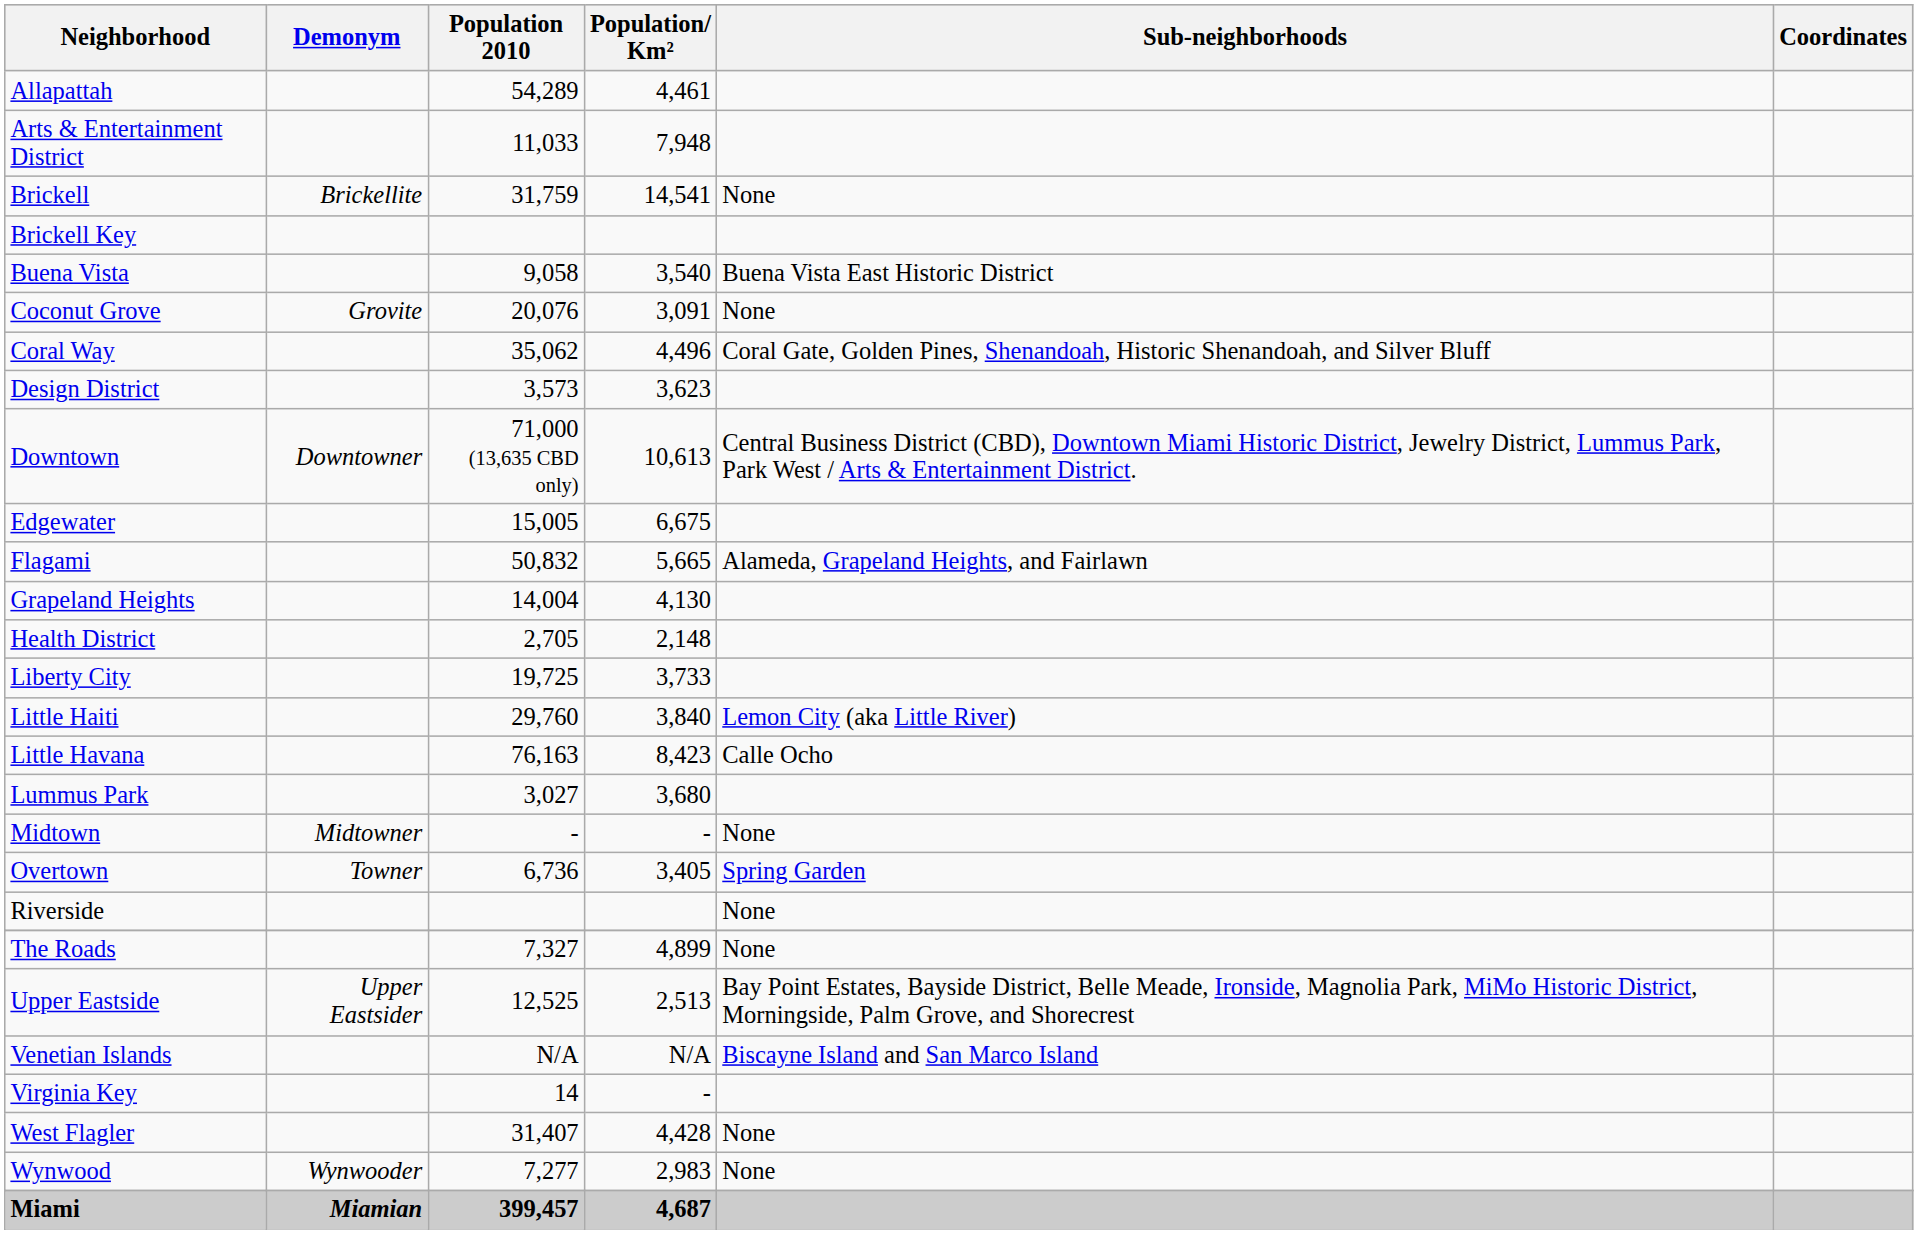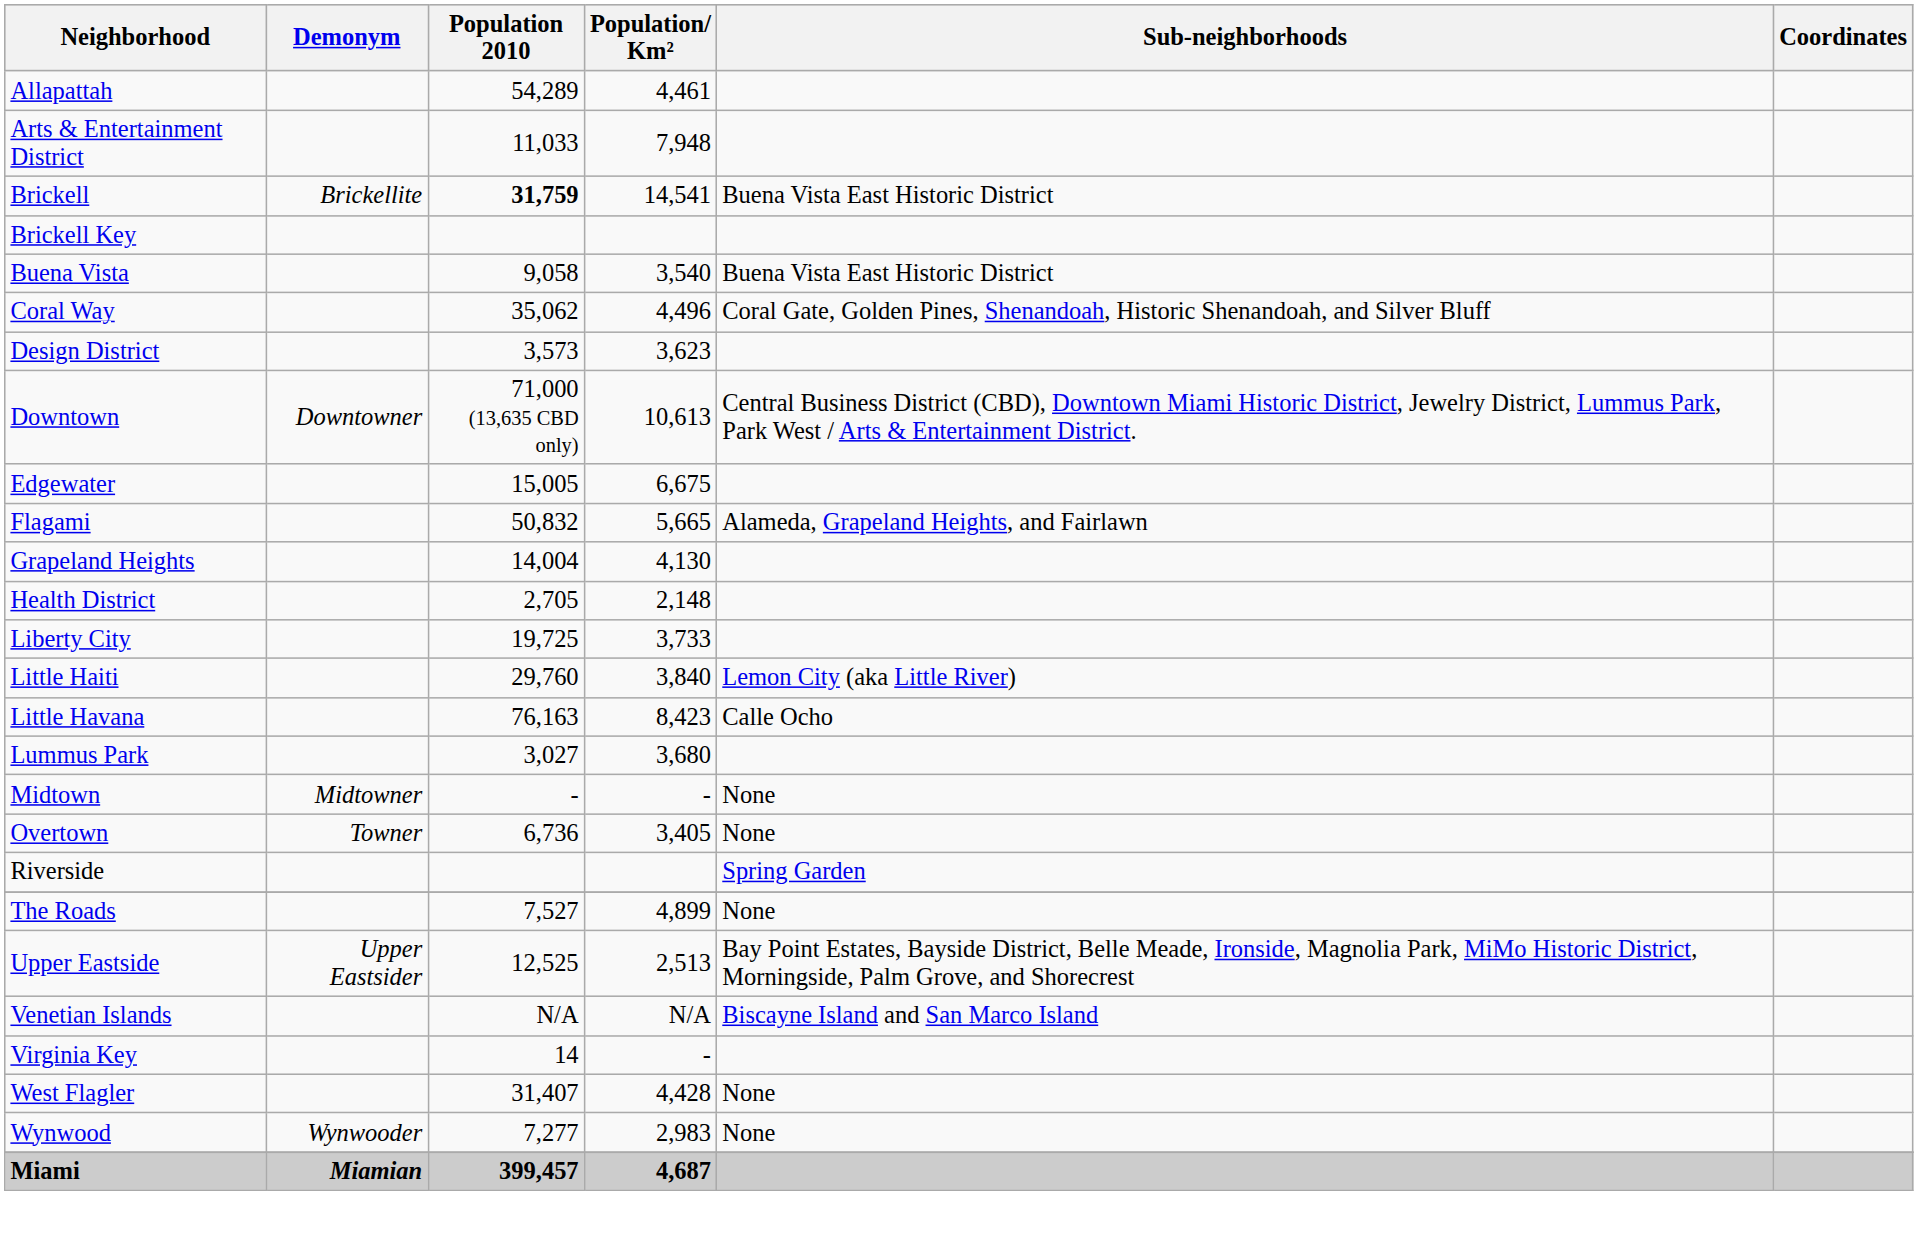Brickell | Population 2010: normal -> bold
Brickell | Sub-neighborhoods: None -> Buena Vista East Historic District
- row: Coconut Grove | Grovite | 20,076 | 3,091 | None
Overtown | Sub-neighborhoods: Spring Garden -> None
Riverside | Sub-neighborhoods: None -> Spring Garden
The Roads | Population 2010: 7,327 -> 7,527
